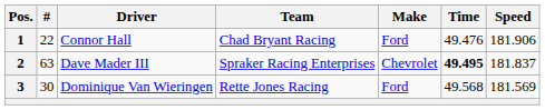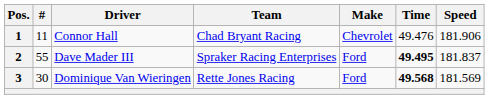1 | #: 22 -> 11
1 | Make: Ford -> Chevrolet
2 | #: 63 -> 55
2 | Make: Chevrolet -> Ford
3 | Time: normal -> bold
